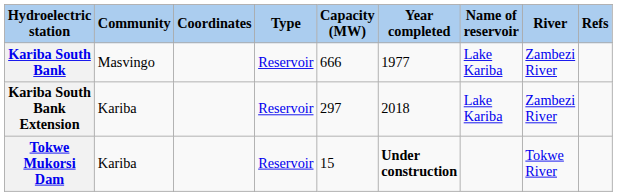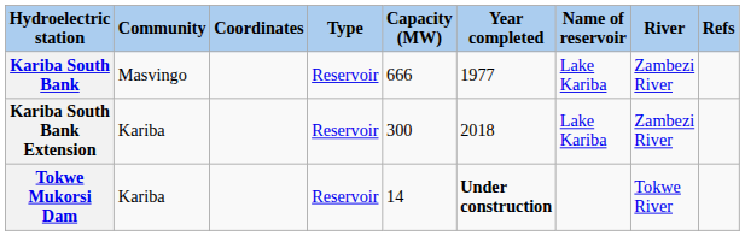Kariba South Bank Extension | Capacity (MW): 297 -> 300
Tokwe Mukorsi Dam | Capacity (MW): 15 -> 14
